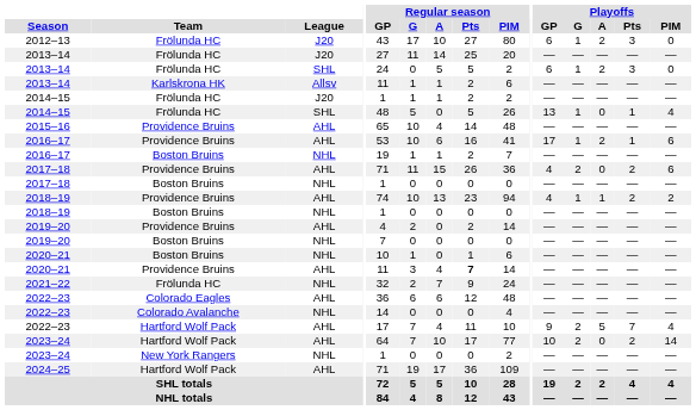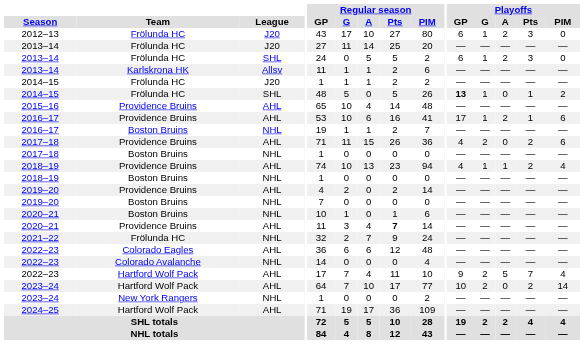2014–15 / SHL | Playoffs / GP: normal -> bold
2014–15 / SHL | Playoffs / PIM: 4 -> 2
2018–19 / AHL | Playoffs / PIM: 2 -> 4
